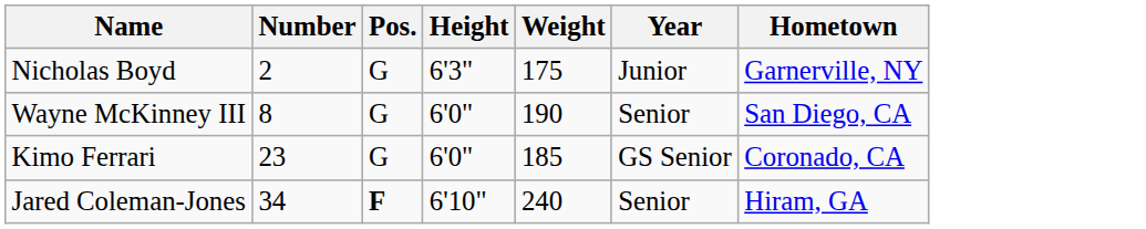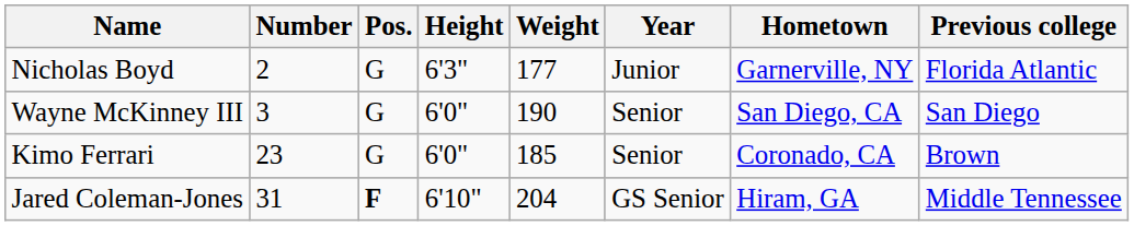+ column: Previous college | Florida Atlantic | San Diego | Brown | Middle Tennessee
Nicholas Boyd | Weight: 175 -> 177
Wayne McKinney III | Number: 8 -> 3
Kimo Ferrari | Year: GS Senior -> Senior
Jared Coleman-Jones | Number: 34 -> 31
Jared Coleman-Jones | Weight: 240 -> 204
Jared Coleman-Jones | Year: Senior -> GS Senior
